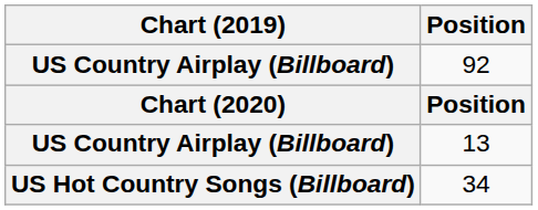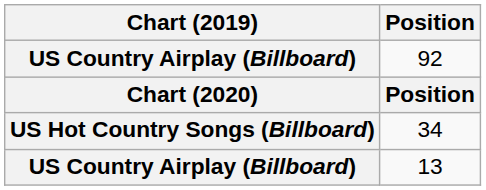rows swapped: 13 <-> 34
